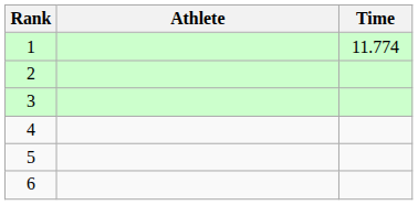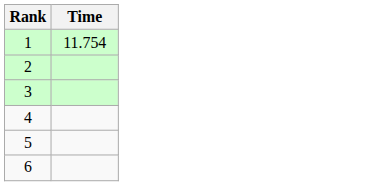- column: Athlete
1 | Time: 11.774 -> 11.754
